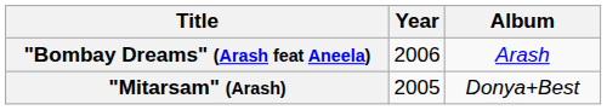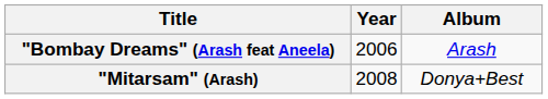"Mitarsam" (Arash) | Year: 2005 -> 2008
